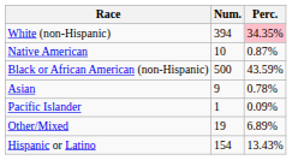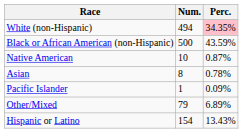White (non-Hispanic) | Num.: 394 -> 494
rows swapped: Black or African American (non-Hispanic) <-> Native American
Asian | Num.: 9 -> 8
Other/Mixed | Num.: 19 -> 79
